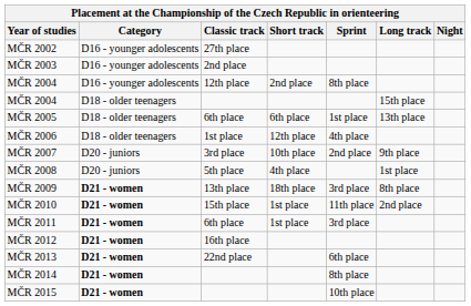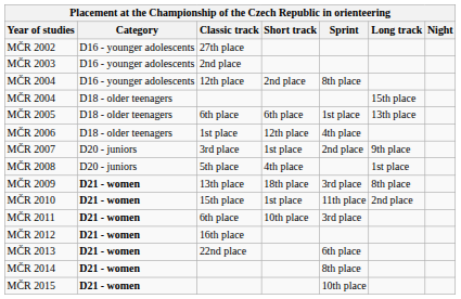MČR 2007 | Short track: 10th place -> 1st place
MČR 2011 | Short track: 1st place -> 10th place
